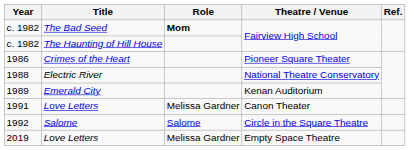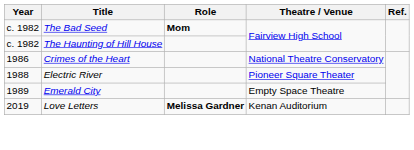1986 | Theatre / Venue: Pioneer Square Theater -> National Theatre Conservatory
1988 | Theatre / Venue: National Theatre Conservatory -> Pioneer Square Theater
1989 | Theatre / Venue: Kenan Auditorium -> Empty Space Theatre
- row: 1991 | Love Letters | Melissa Gardner | Canon Theater
- row: 1992 | Salome | Salome | Circle in the Square Theatre
2019 | Role: normal -> bold
2019 | Theatre / Venue: Empty Space Theatre -> Kenan Auditorium
